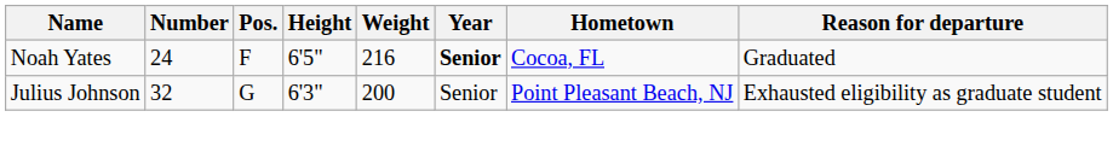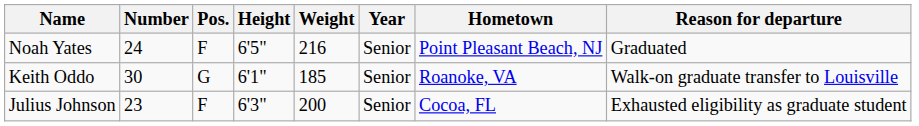Noah Yates | Year: bold -> normal
Noah Yates | Hometown: Cocoa, FL -> Point Pleasant Beach, NJ
+ row: Keith Oddo | 30 | G | 6'1" | 185 | Senior | Roanoke, VA | Walk-on graduate transfer to Louisville
Julius Johnson | Number: 32 -> 23
Julius Johnson | Pos.: G -> F
Julius Johnson | Hometown: Point Pleasant Beach, NJ -> Cocoa, FL
